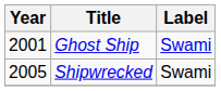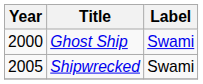Ghost Ship | Year: 2001 -> 2000
